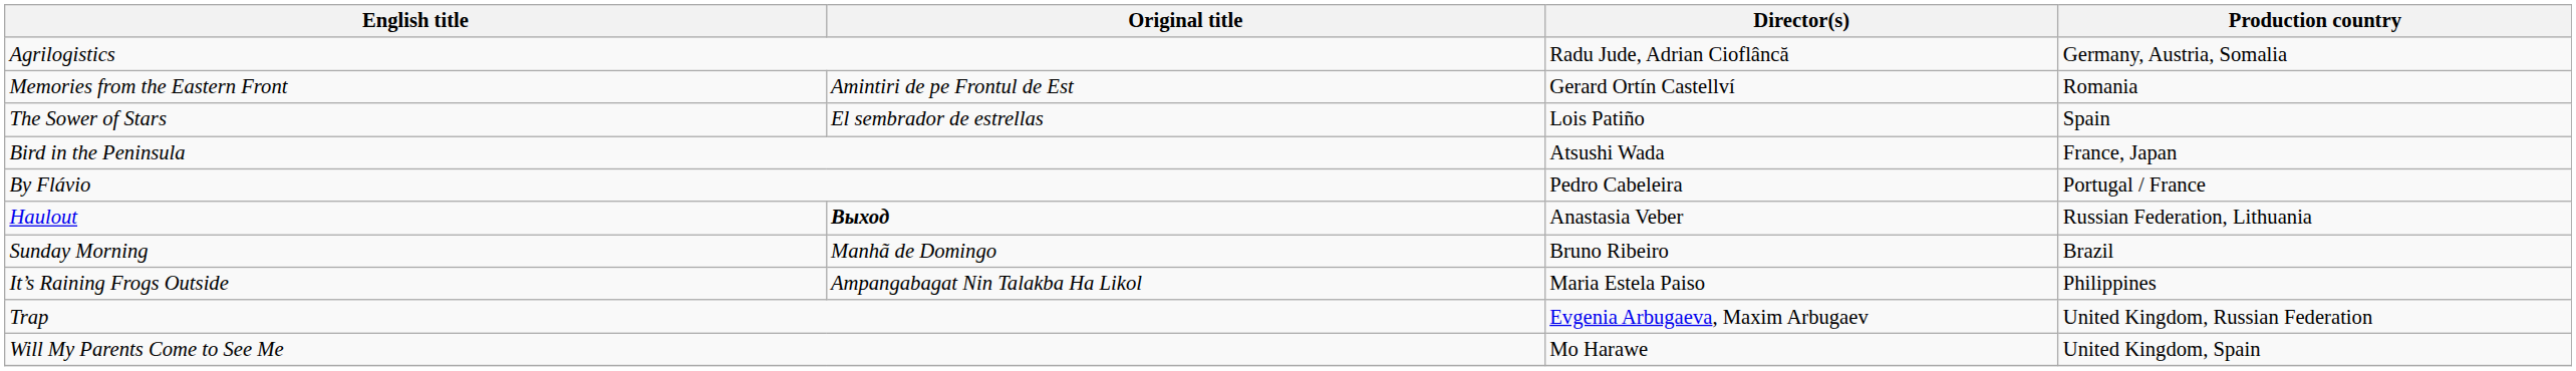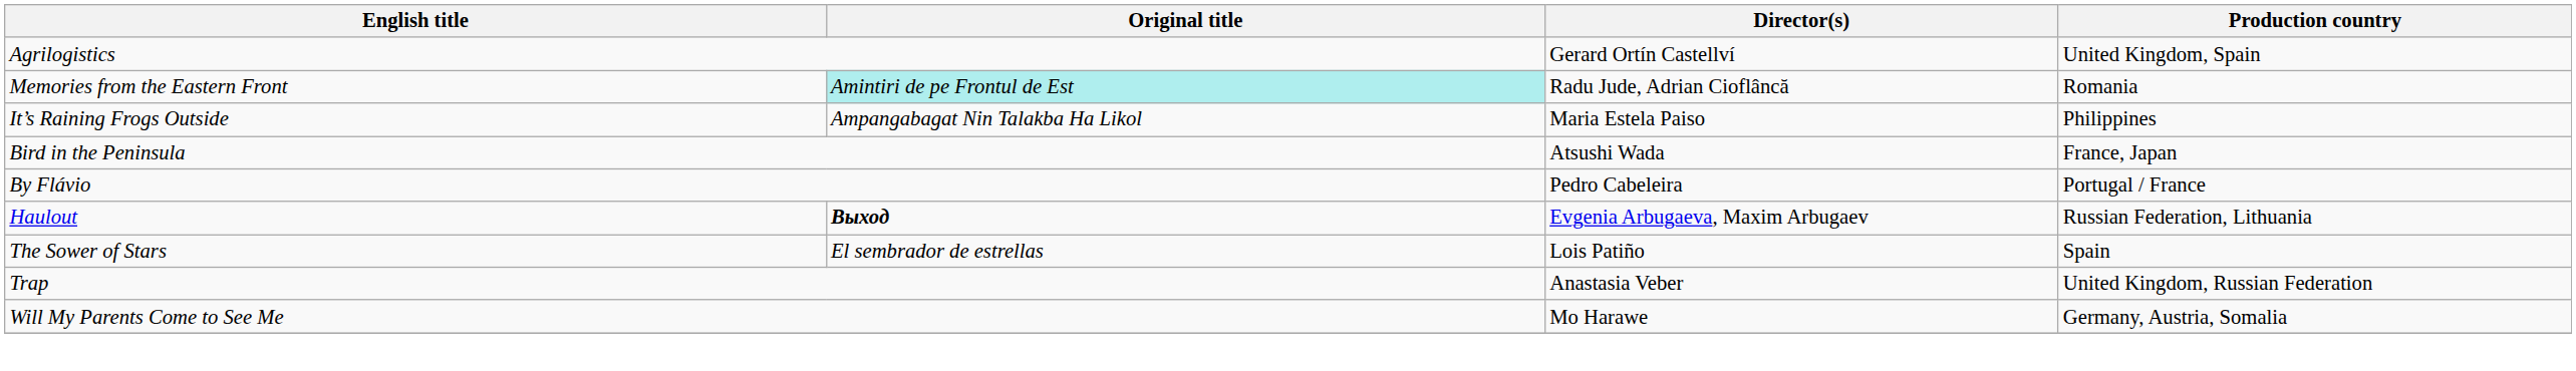Agrilogistics | Director(s): Radu Jude, Adrian Cioflâncă -> Gerard Ortín Castellví
Agrilogistics | Production country: Germany, Austria, Somalia -> United Kingdom, Spain
Memories from the Eastern Front | Original title: no background -> paleturquoise background
Memories from the Eastern Front | Director(s): Gerard Ortín Castellví -> Radu Jude, Adrian Cioflâncă
rows swapped: It’s Raining Frogs Outside <-> The Sower of Stars
Haulout | Director(s): Anastasia Veber -> Evgenia Arbugaeva, Maxim Arbugaev
- row: Sunday Morning | Manhã de Domingo | Bruno Ribeiro | Brazil
Trap | Director(s): Evgenia Arbugaeva, Maxim Arbugaev -> Anastasia Veber
Will My Parents Come to See Me | Production country: United Kingdom, Spain -> Germany, Austria, Somalia
